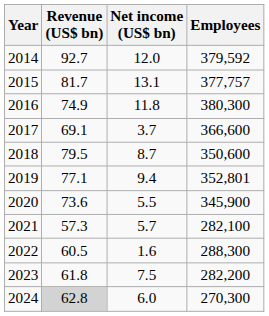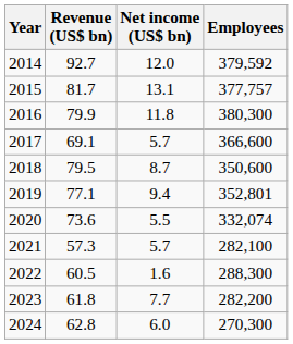2016 | Revenue (US$ bn): 74.9 -> 79.9
2017 | Net income (US$ bn): 3.7 -> 5.7
2020 | Employees: 345,900 -> 332,074
2023 | Net income (US$ bn): 7.5 -> 7.7
2024 | Revenue (US$ bn): lightgrey background -> no background
